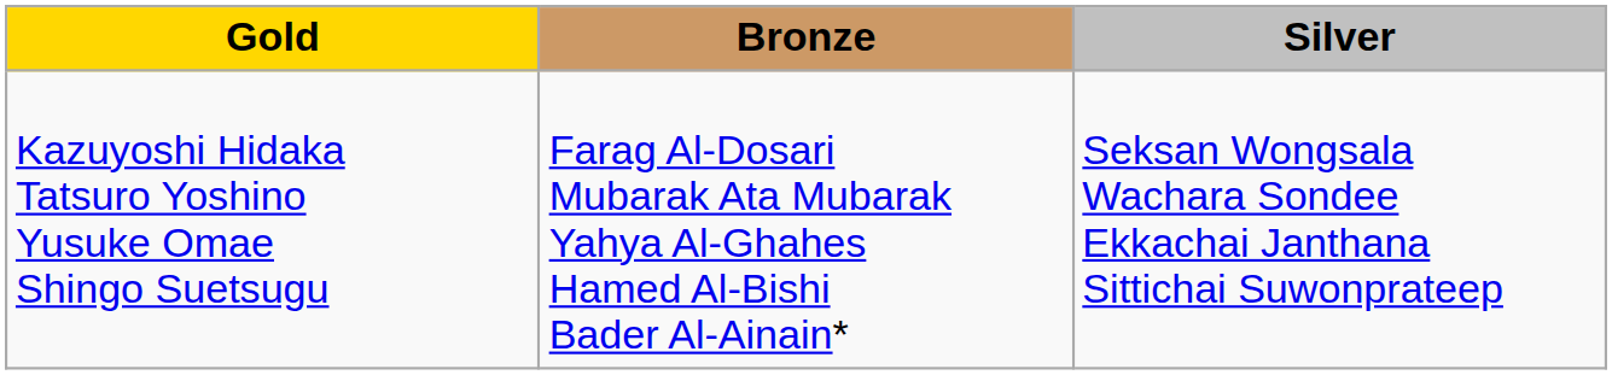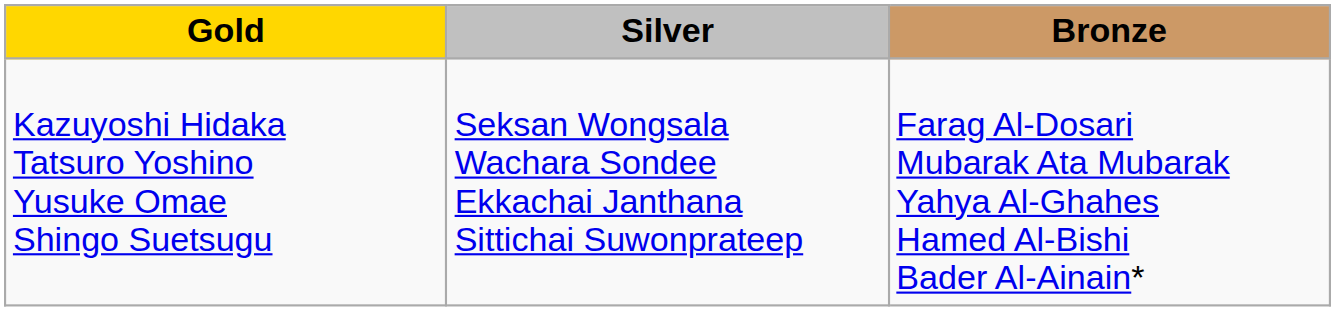columns swapped: Silver <-> Bronze
